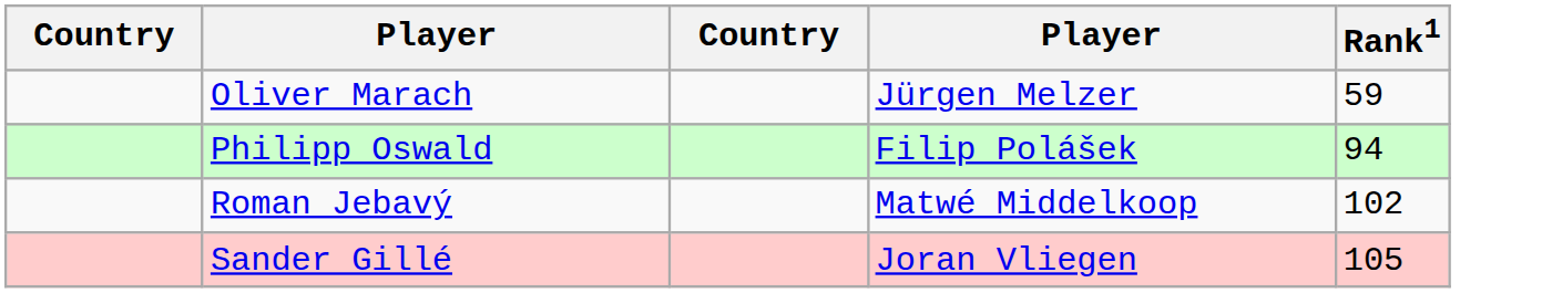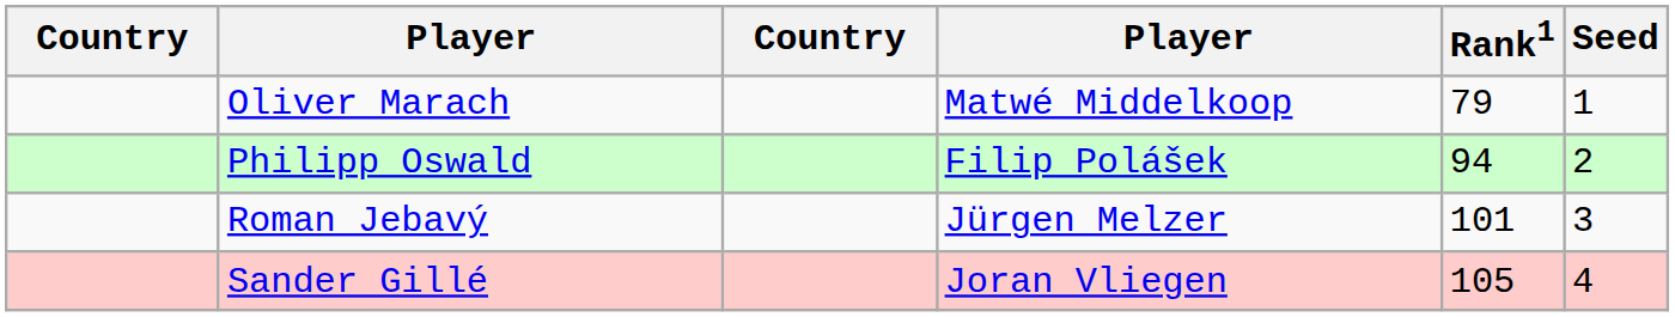+ column: Seed | 1 | 2 | 3 | 4
Oliver Marach | column 4: Jürgen Melzer -> Matwé Middelkoop
Oliver Marach | Rank1: 59 -> 79
Roman Jebavý | column 4: Matwé Middelkoop -> Jürgen Melzer
Roman Jebavý | Rank1: 102 -> 101
